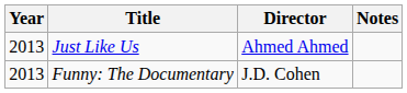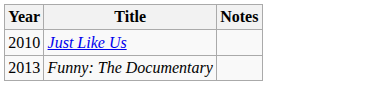- column: Director | Ahmed Ahmed | J.D. Cohen
Just Like Us | Year: 2013 -> 2010
